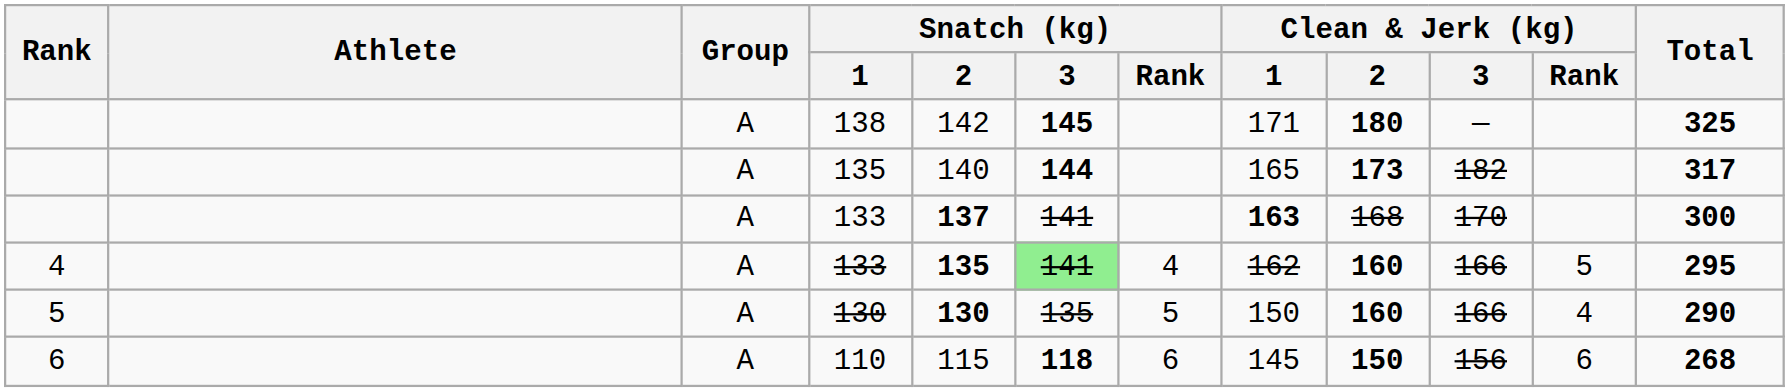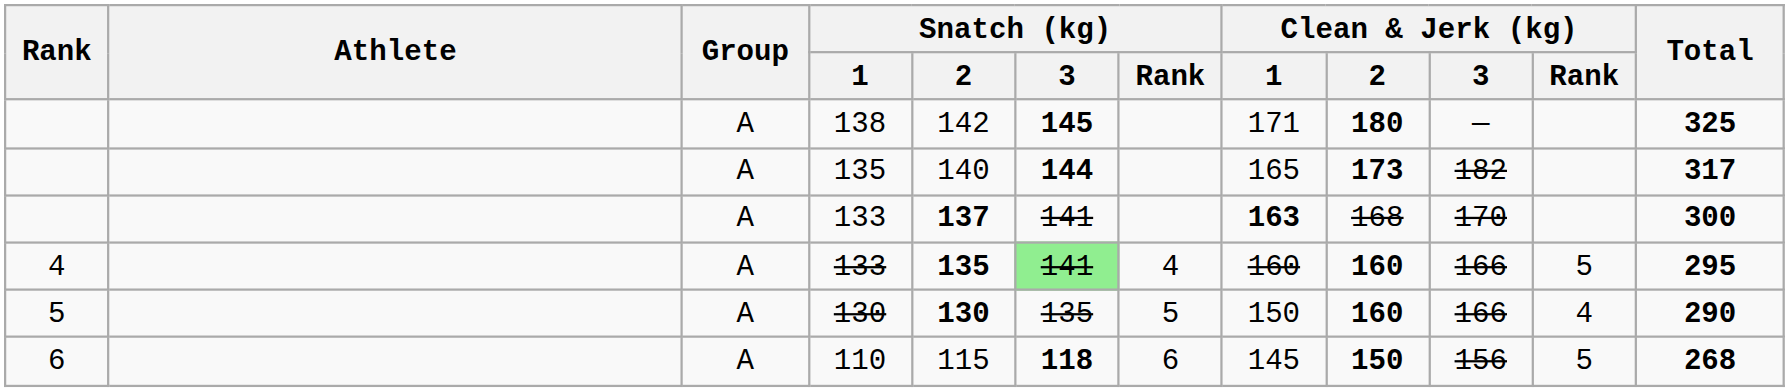4 / 133 | Clean & Jerk (kg) / 1: 162 -> 160
110 | Clean & Jerk (kg) / Rank: 6 -> 5
